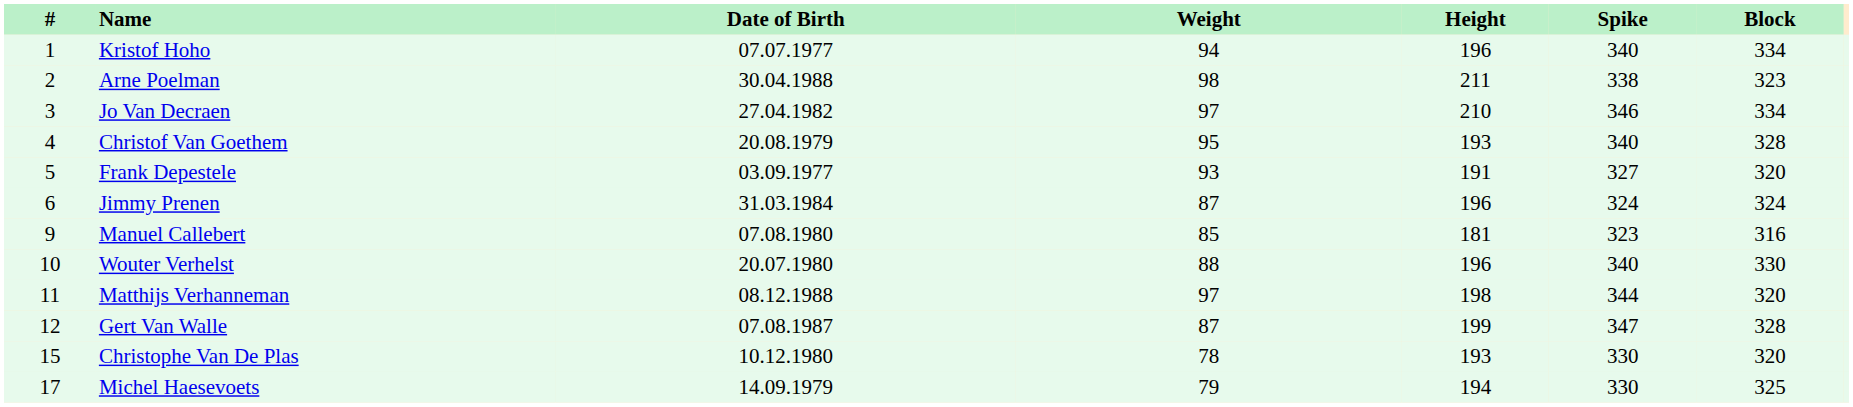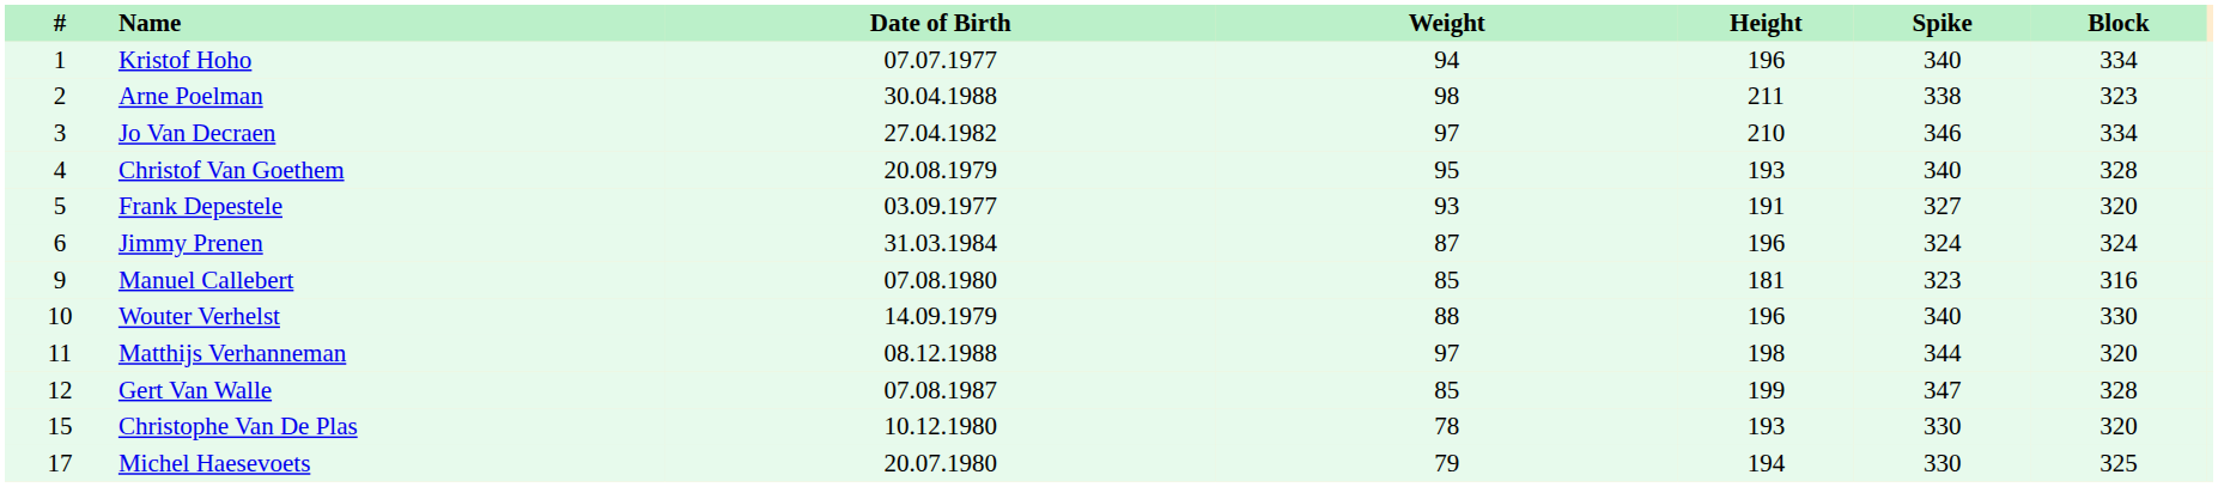Wouter Verhelst | Date of Birth: 20.07.1980 -> 14.09.1979
Gert Van Walle | Weight: 87 -> 85
Michel Haesevoets | Date of Birth: 14.09.1979 -> 20.07.1980
